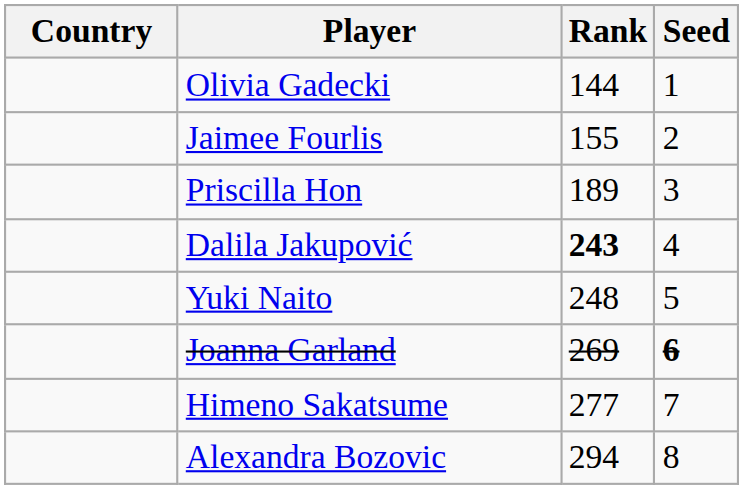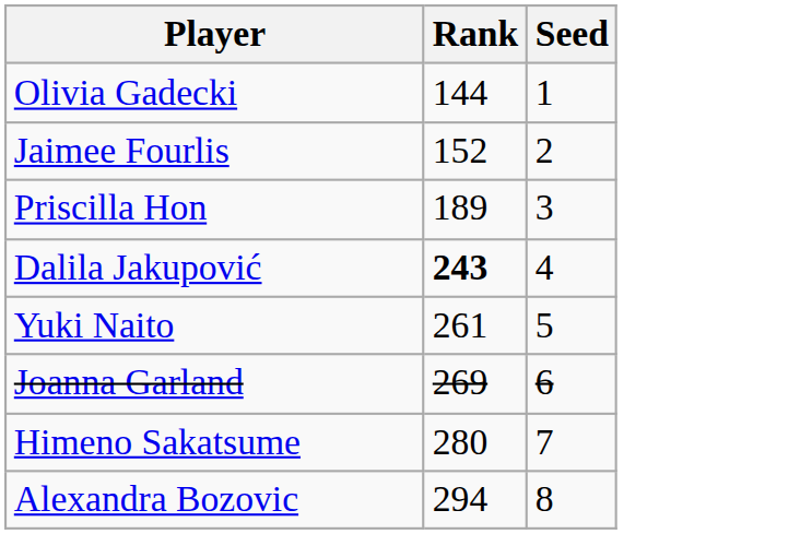- column: Country
Jaimee Fourlis | Rank: 155 -> 152
Yuki Naito | Rank: 248 -> 261
Joanna Garland | Seed: bold -> normal
Himeno Sakatsume | Rank: 277 -> 280
